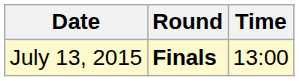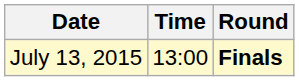columns swapped: Time <-> Round
